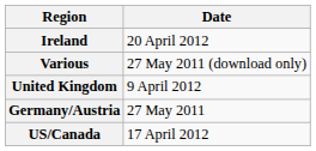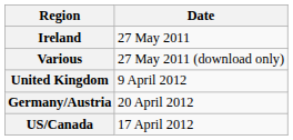Ireland | Date: 20 April 2012 -> 27 May 2011
Germany/Austria | Date: 27 May 2011 -> 20 April 2012
